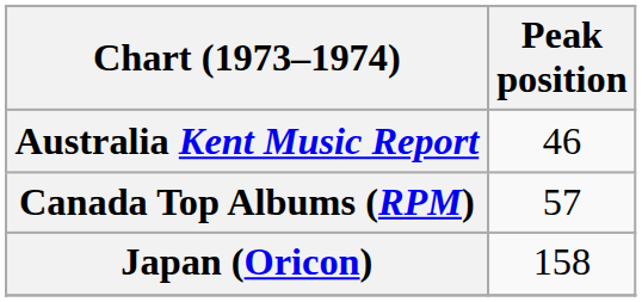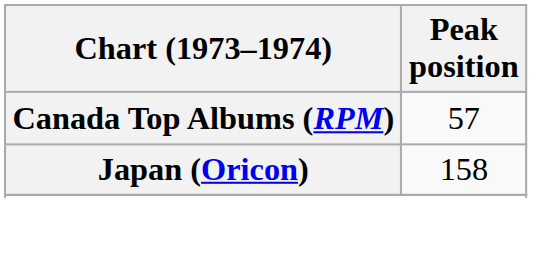- row: Australia Kent Music Report | 46
